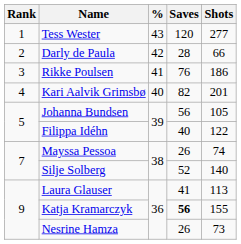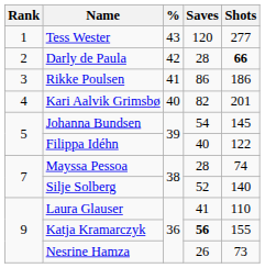Darly de Paula | Shots: normal -> bold
Rikke Poulsen | Saves: 76 -> 86
Johanna Bundsen | Saves: 56 -> 54
Johanna Bundsen | Shots: 105 -> 145
Mayssa Pessoa | Saves: 26 -> 28
Laura Glauser | Shots: 113 -> 110
